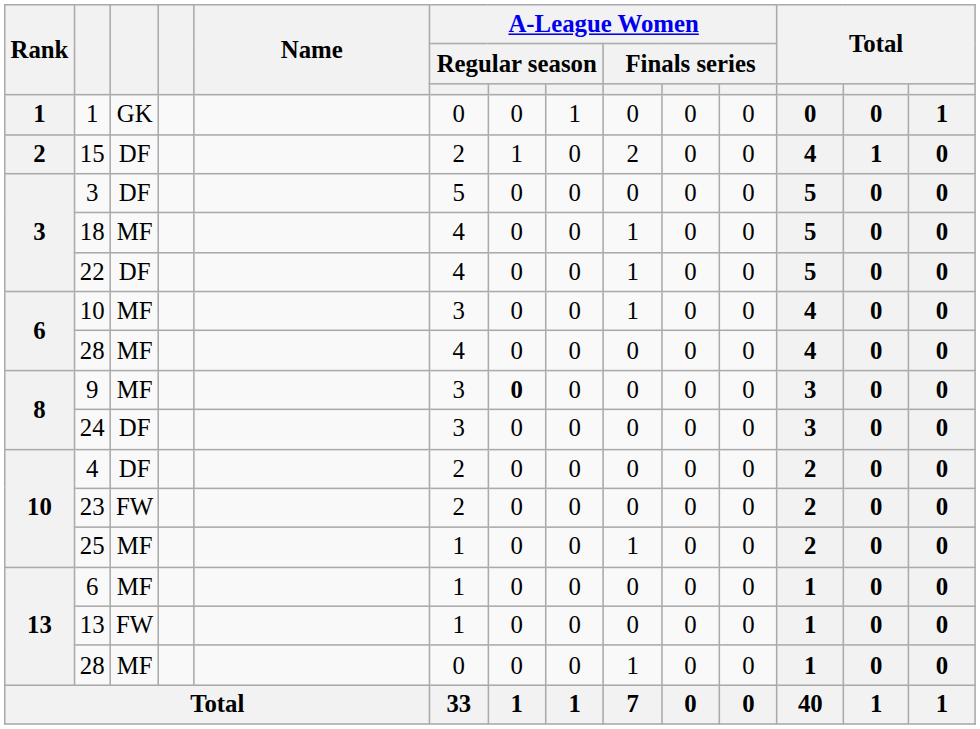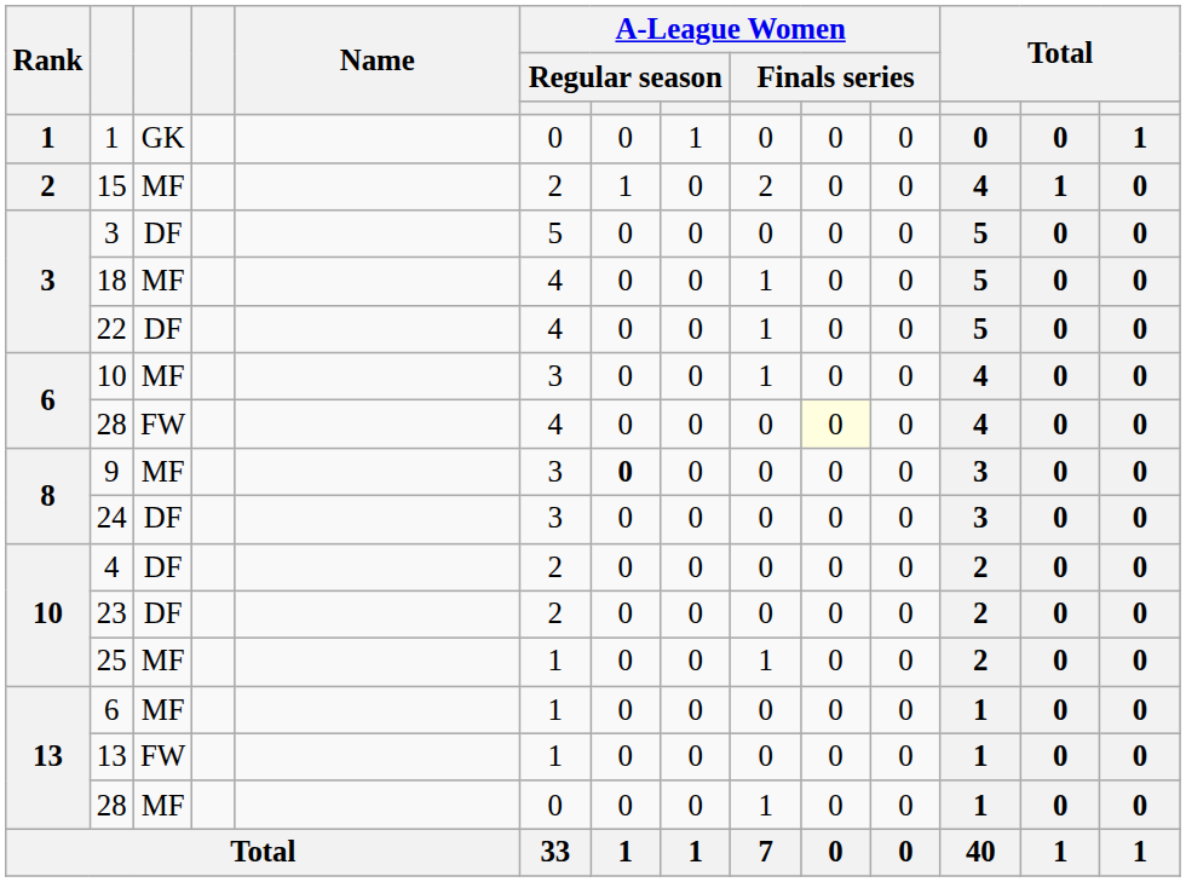15 | column 3: DF -> MF
6 / 28 | column 3: MF -> FW
6 / 28 | column 10: no background -> lightyellow background
23 | column 3: FW -> DF
